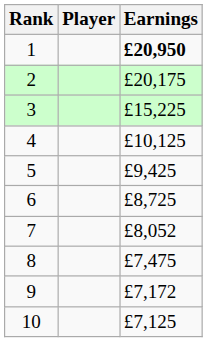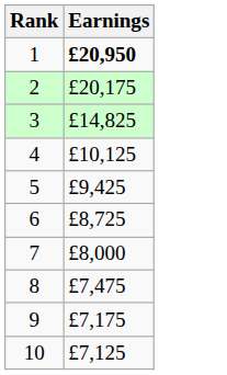- column: Player
3 | Earnings: £15,225 -> £14,825
7 | Earnings: £8,052 -> £8,000
9 | Earnings: £7,172 -> £7,175
